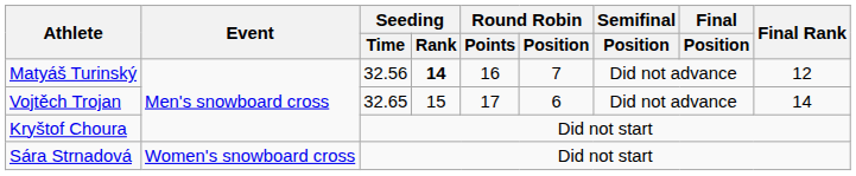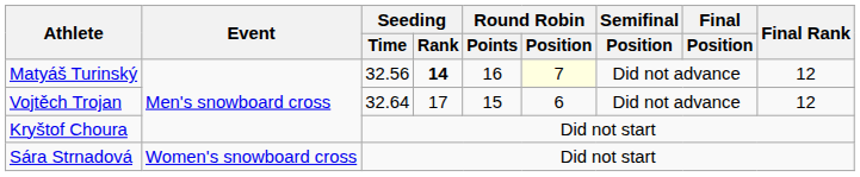Matyáš Turinský | Round Robin / Position: no background -> lightyellow background
Vojtěch Trojan | Seeding / Time: 32.65 -> 32.64
Vojtěch Trojan | Seeding / Rank: 15 -> 17
Vojtěch Trojan | Round Robin / Points: 17 -> 15
Vojtěch Trojan | Final Rank: 14 -> 12
